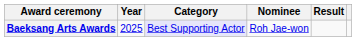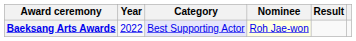Baeksang Arts Awards | Year: 2025 -> 2022
Baeksang Arts Awards | Nominee: no background -> lightyellow background
